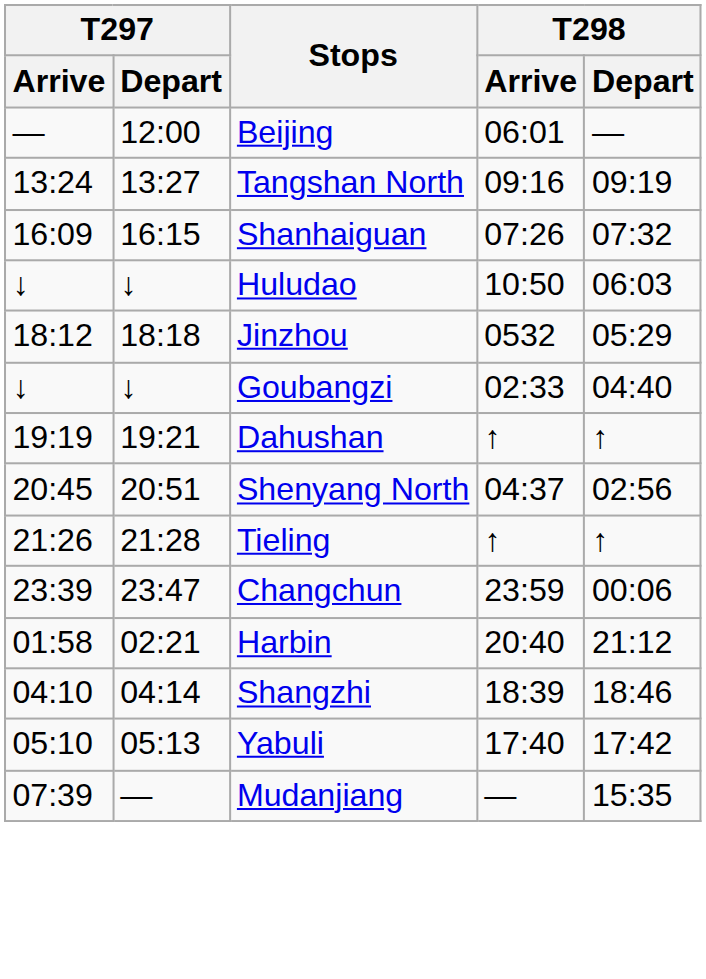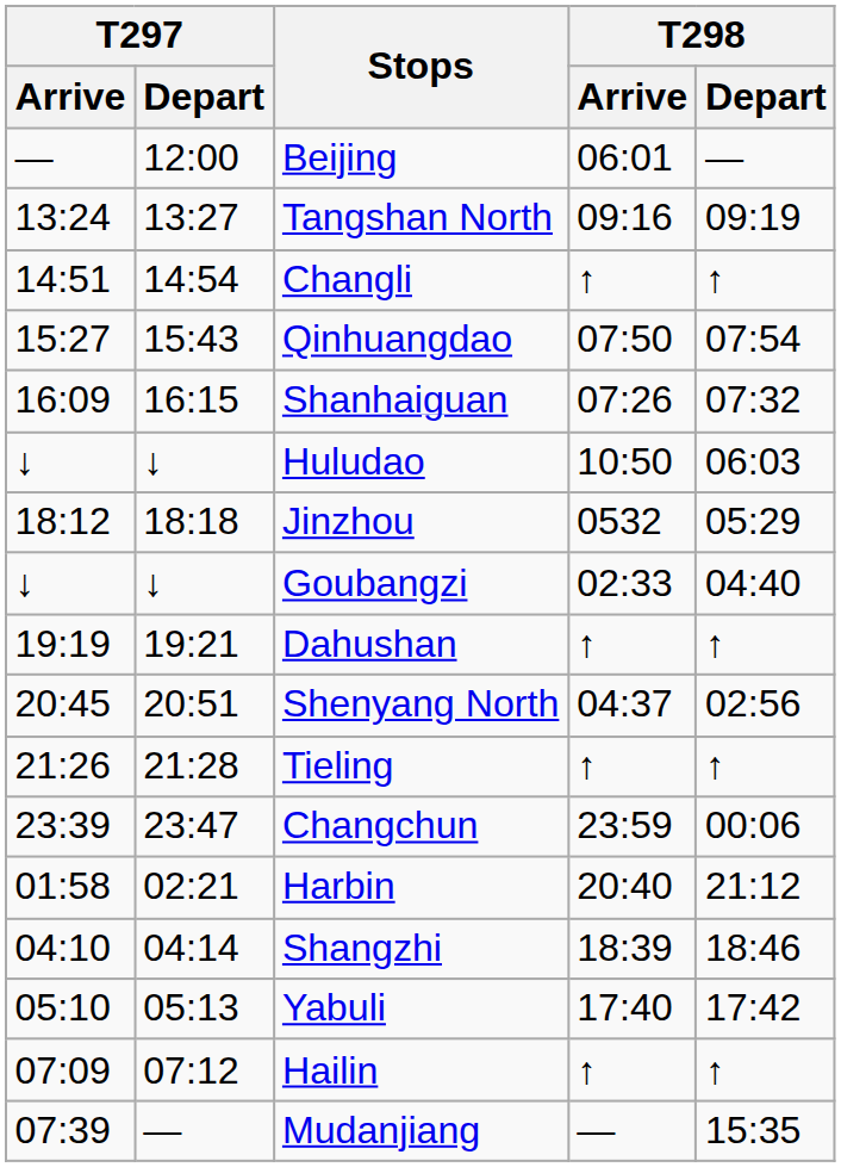+ row: 14:51 | 14:54 | Changli | ↑ | ↑
+ row: 15:27 | 15:43 | Qinhuangdao | 07:50 | 07:54
+ row: 07:09 | 07:12 | Hailin | ↑ | ↑
